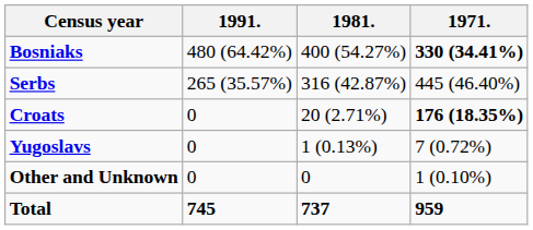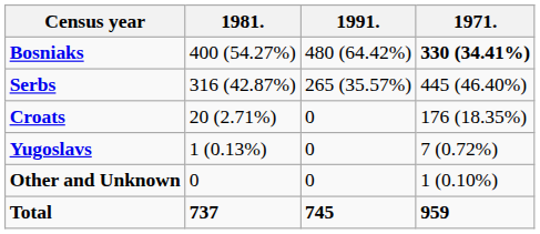columns swapped: 1991. <-> 1981.
Croats | 1971.: bold -> normal
